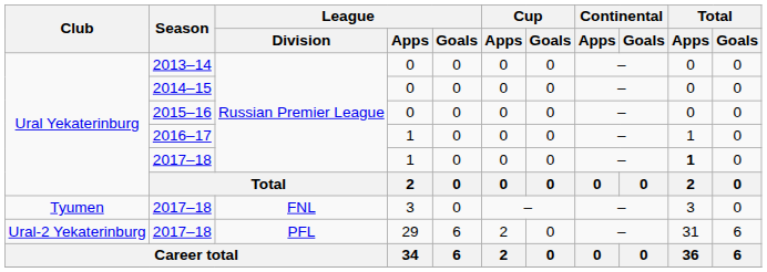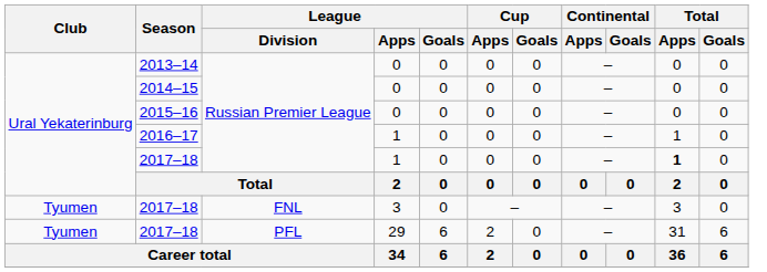2017–18 / 29 | Club: Ural-2 Yekaterinburg -> Tyumen
